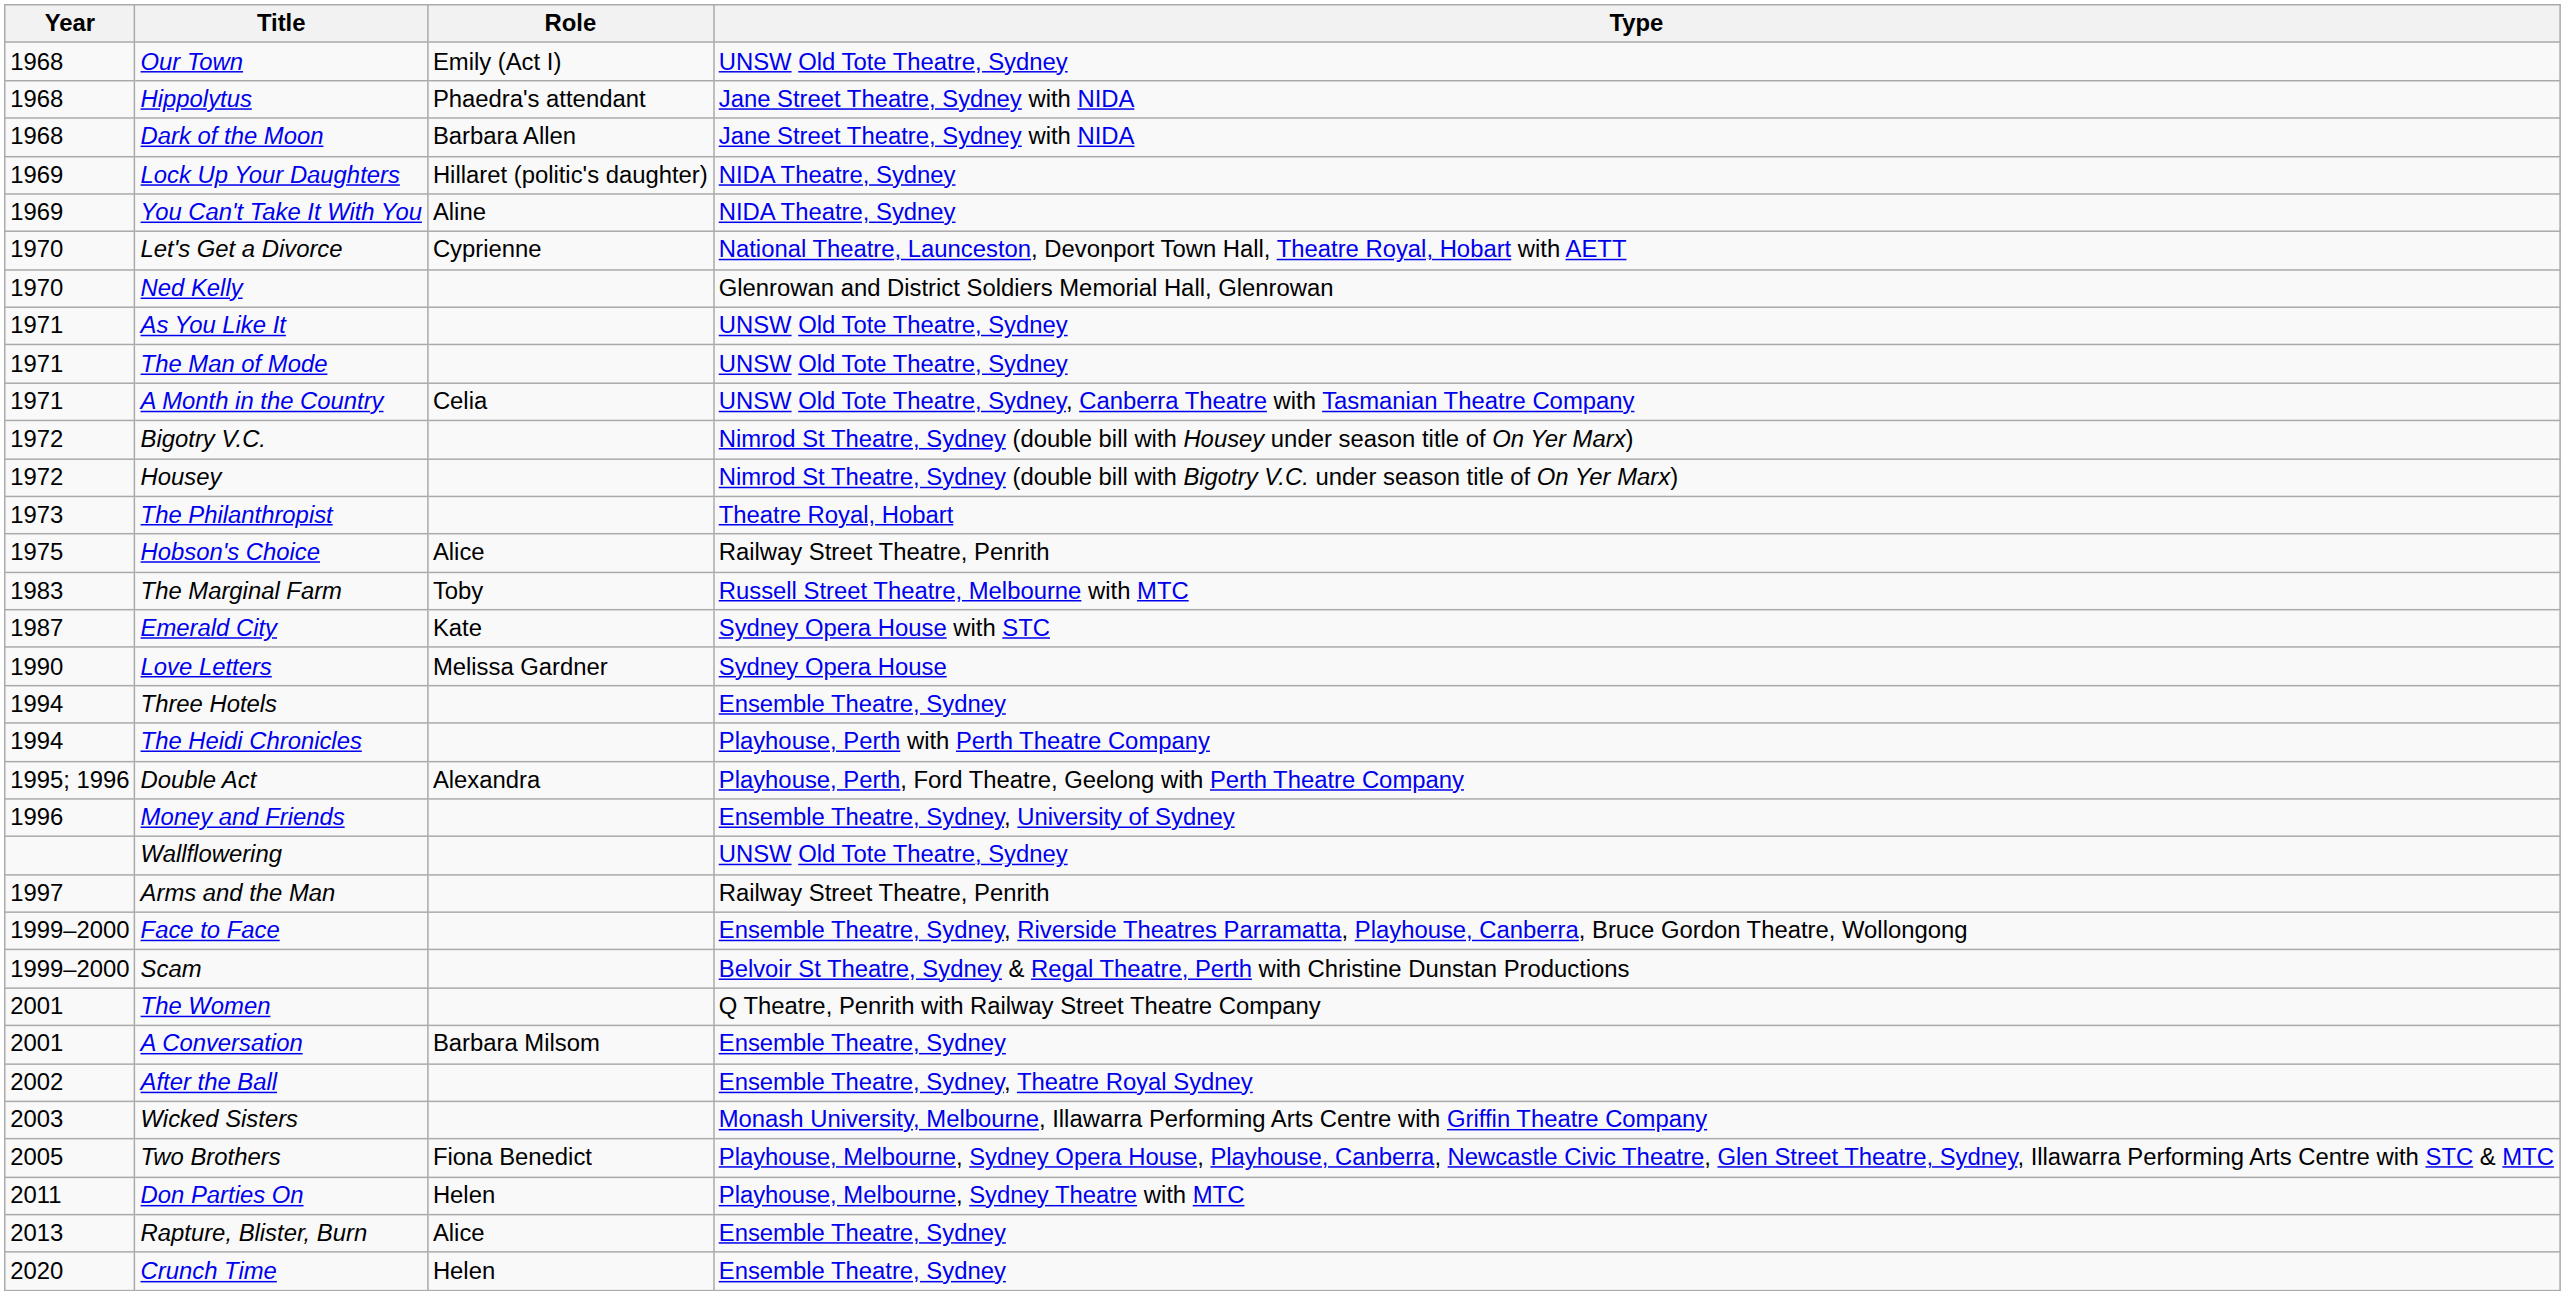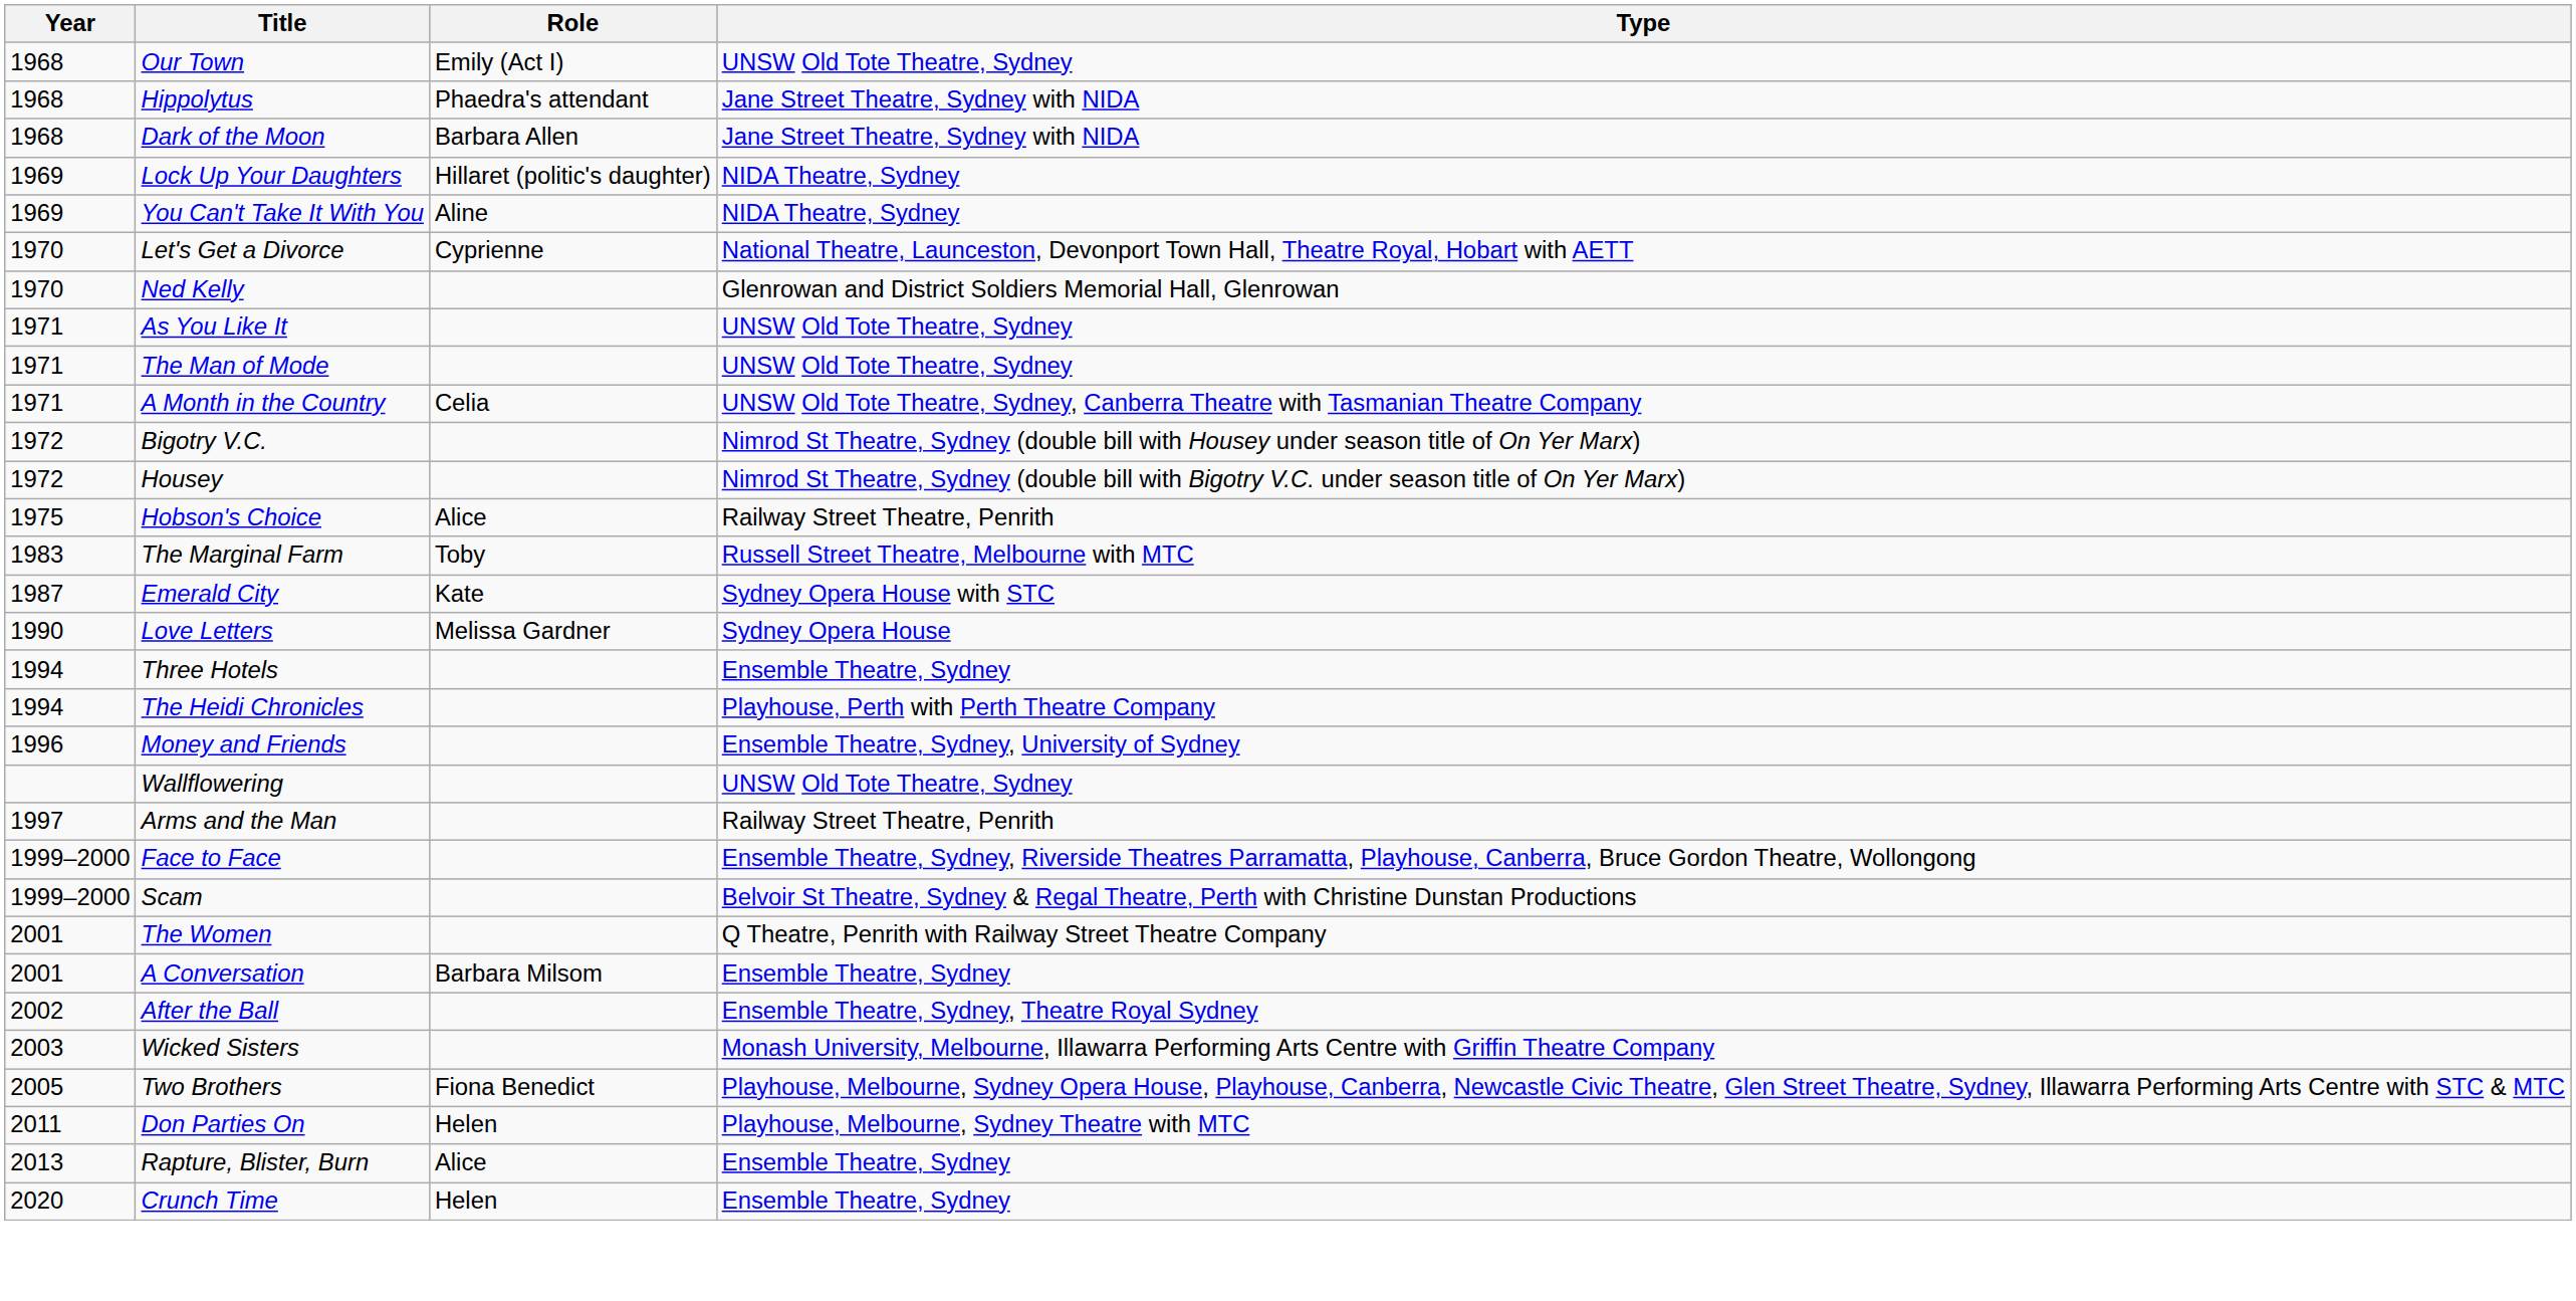- row: 1973 | The Philanthropist | Theatre Royal, Hobart
- row: 1995; 1996 | Double Act | Alexandra | Playhouse, Perth, Ford Theatre, Geelong with Perth Theatre Company
